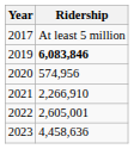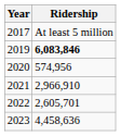2021 | Ridership: 2,266,910 -> 2,966,910
2022 | Ridership: 2,605,001 -> 2,605,701
